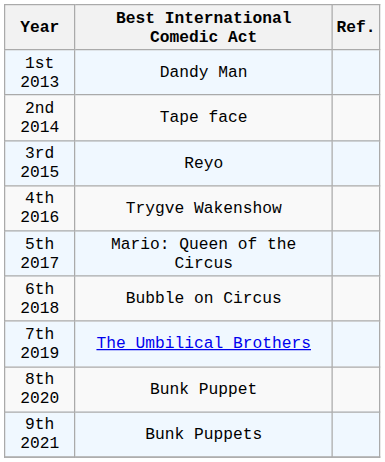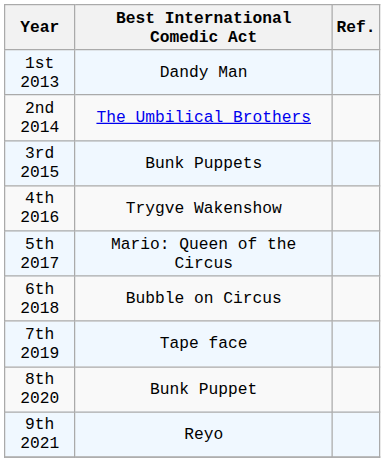2nd 2014 | Best International Comedic Act: Tape face -> The Umbilical Brothers
3rd 2015 | Best International Comedic Act: Reyo -> Bunk Puppets
7th 2019 | Best International Comedic Act: The Umbilical Brothers -> Tape face
9th 2021 | Best International Comedic Act: Bunk Puppets -> Reyo
